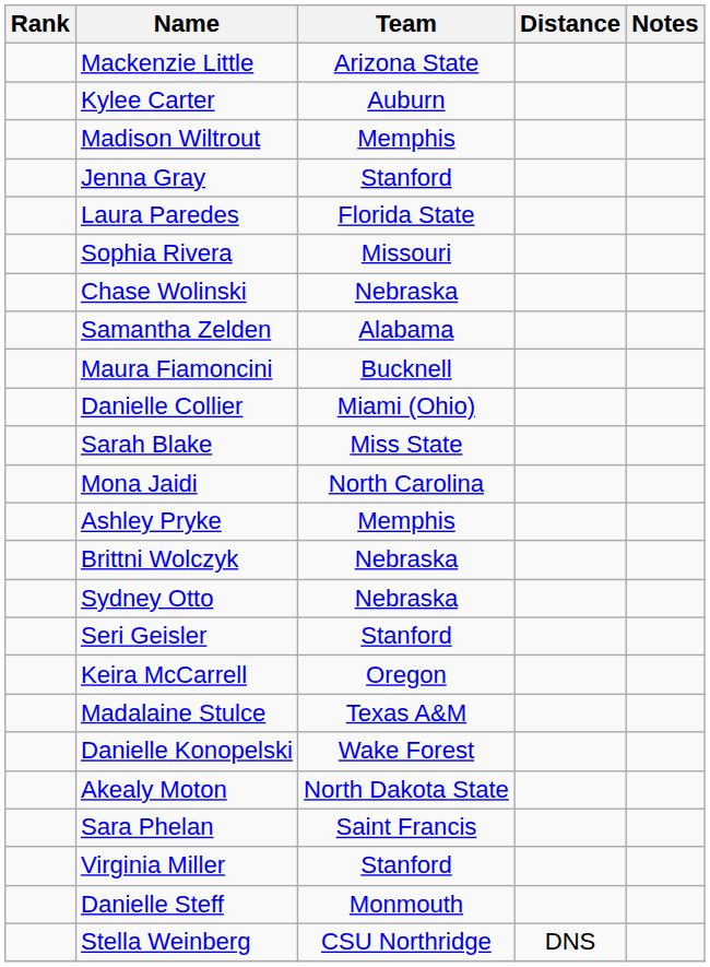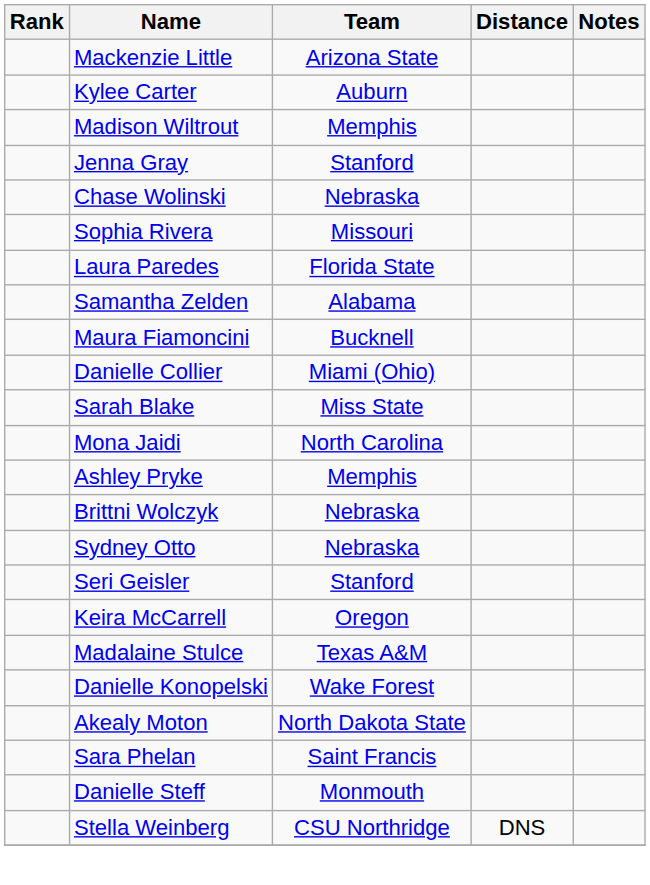rows swapped: Chase Wolinski <-> Laura Paredes
- row: Virginia Miller | Stanford
